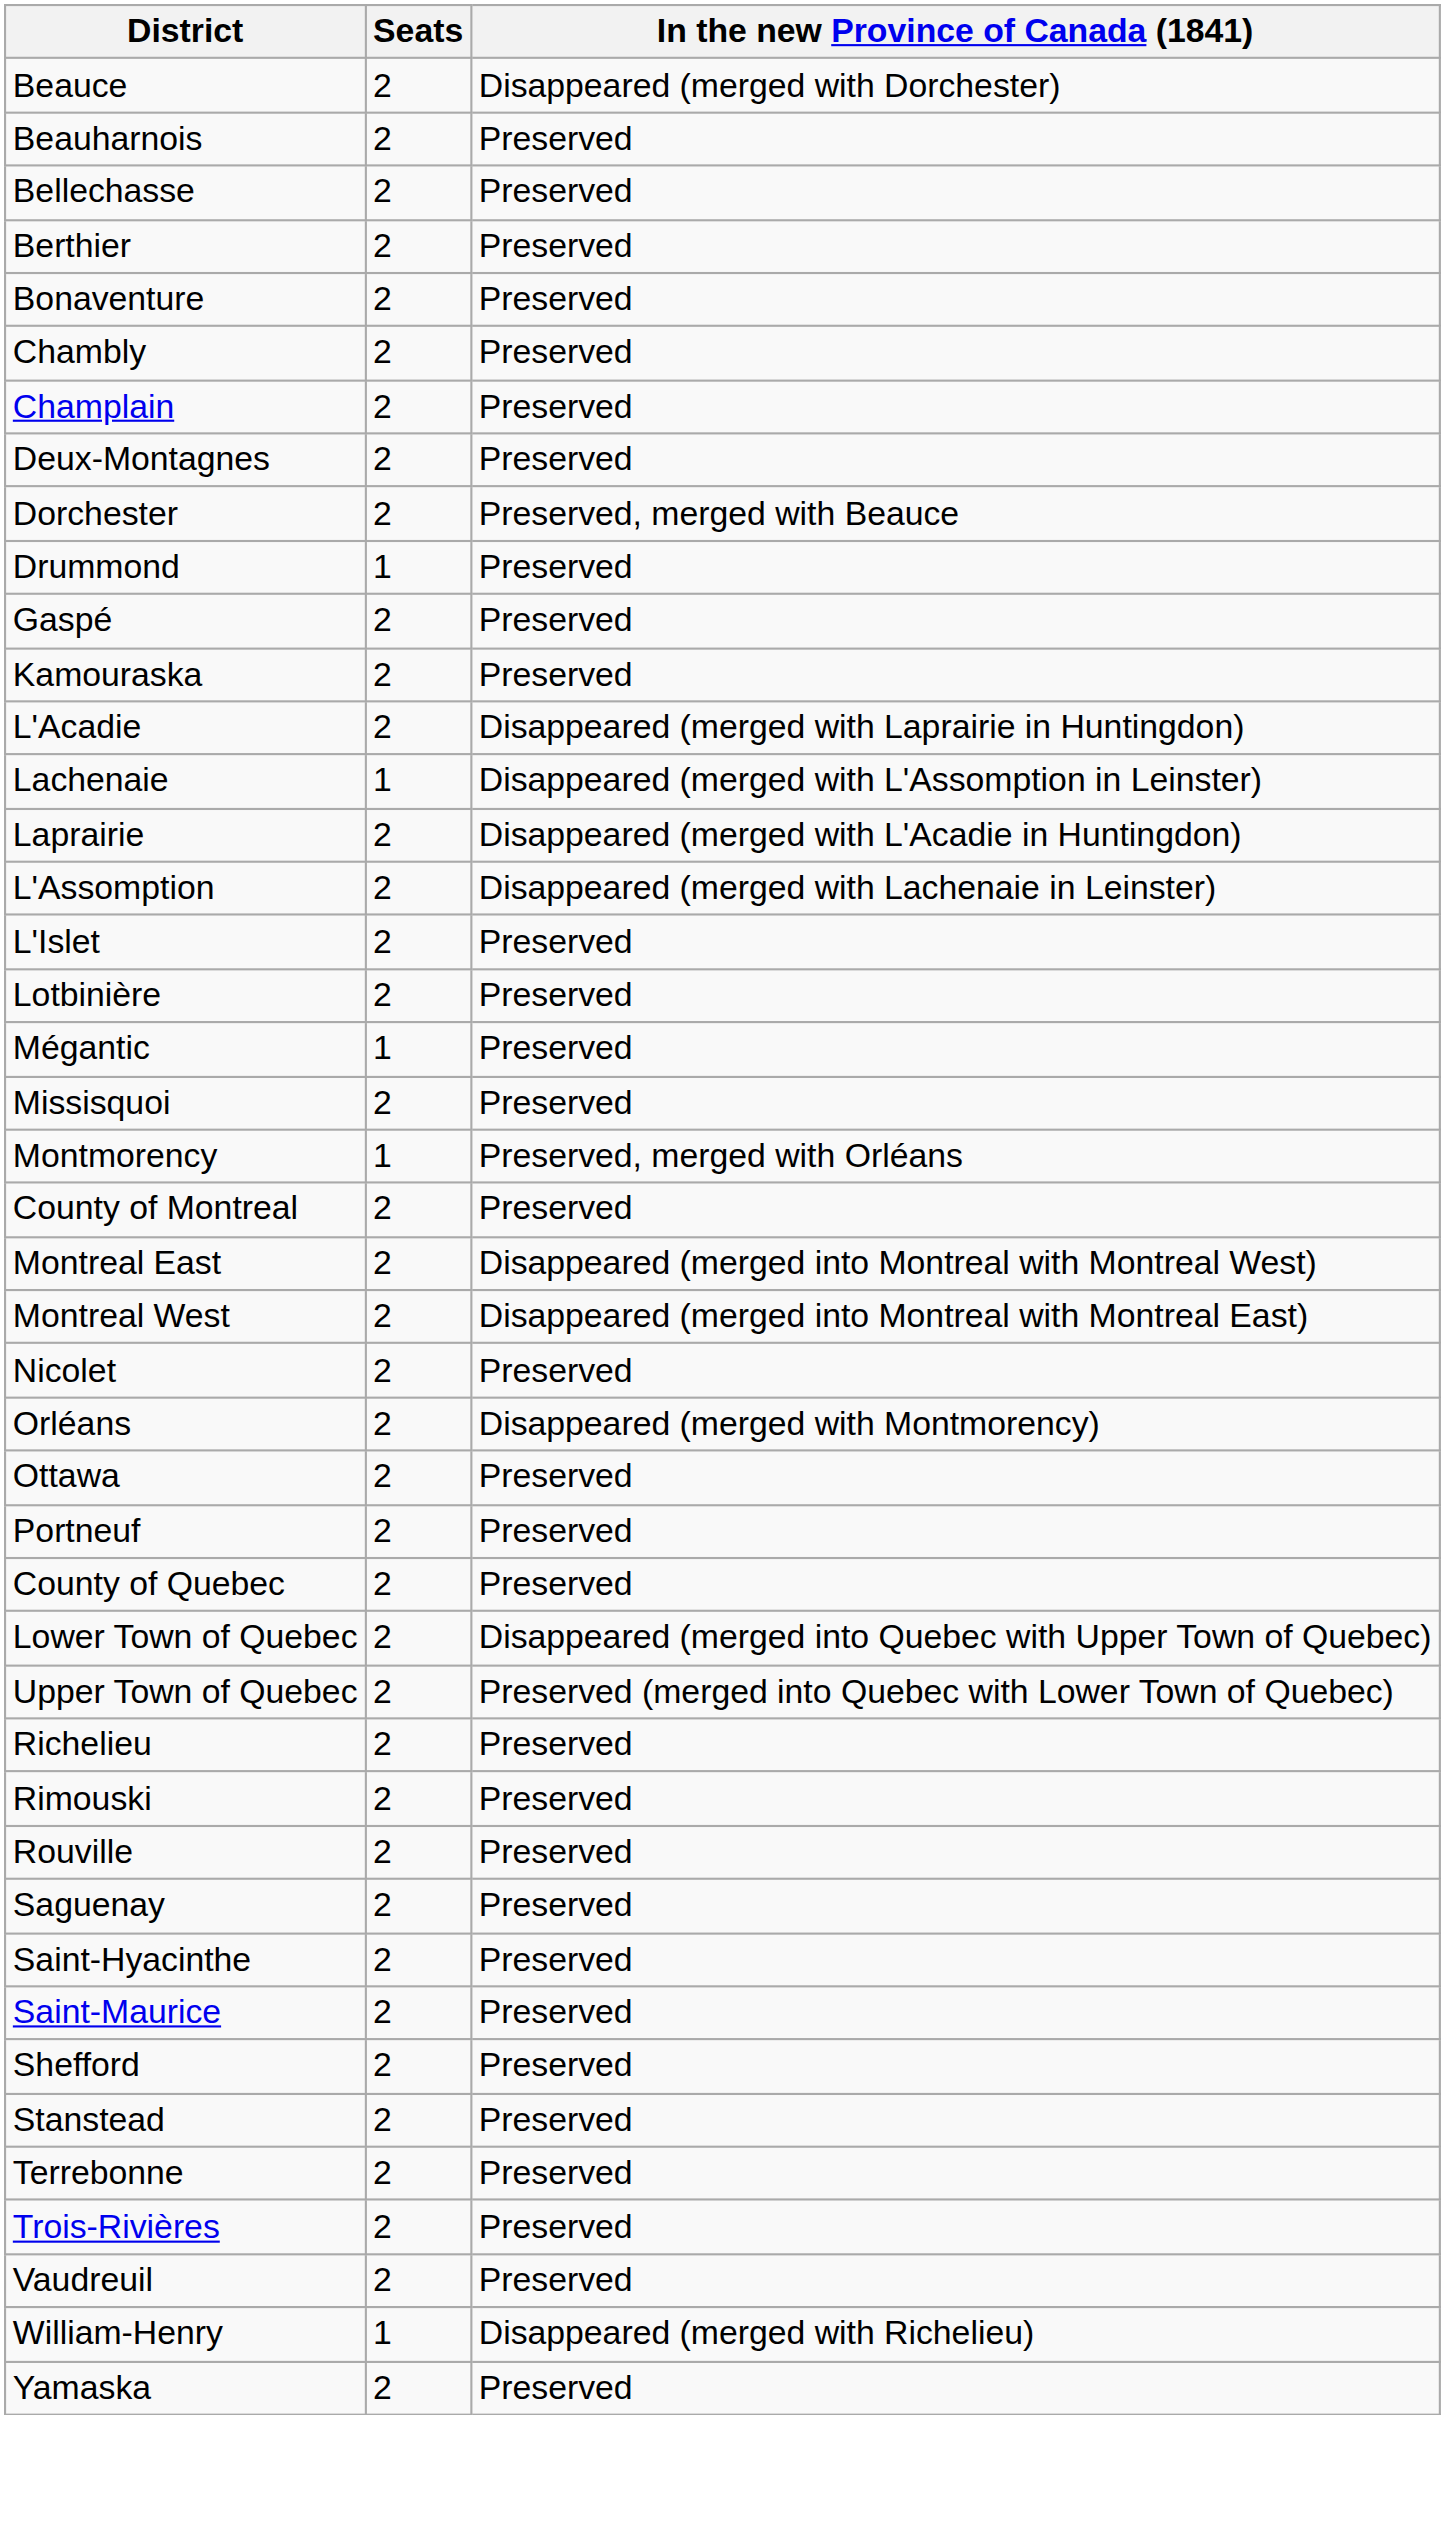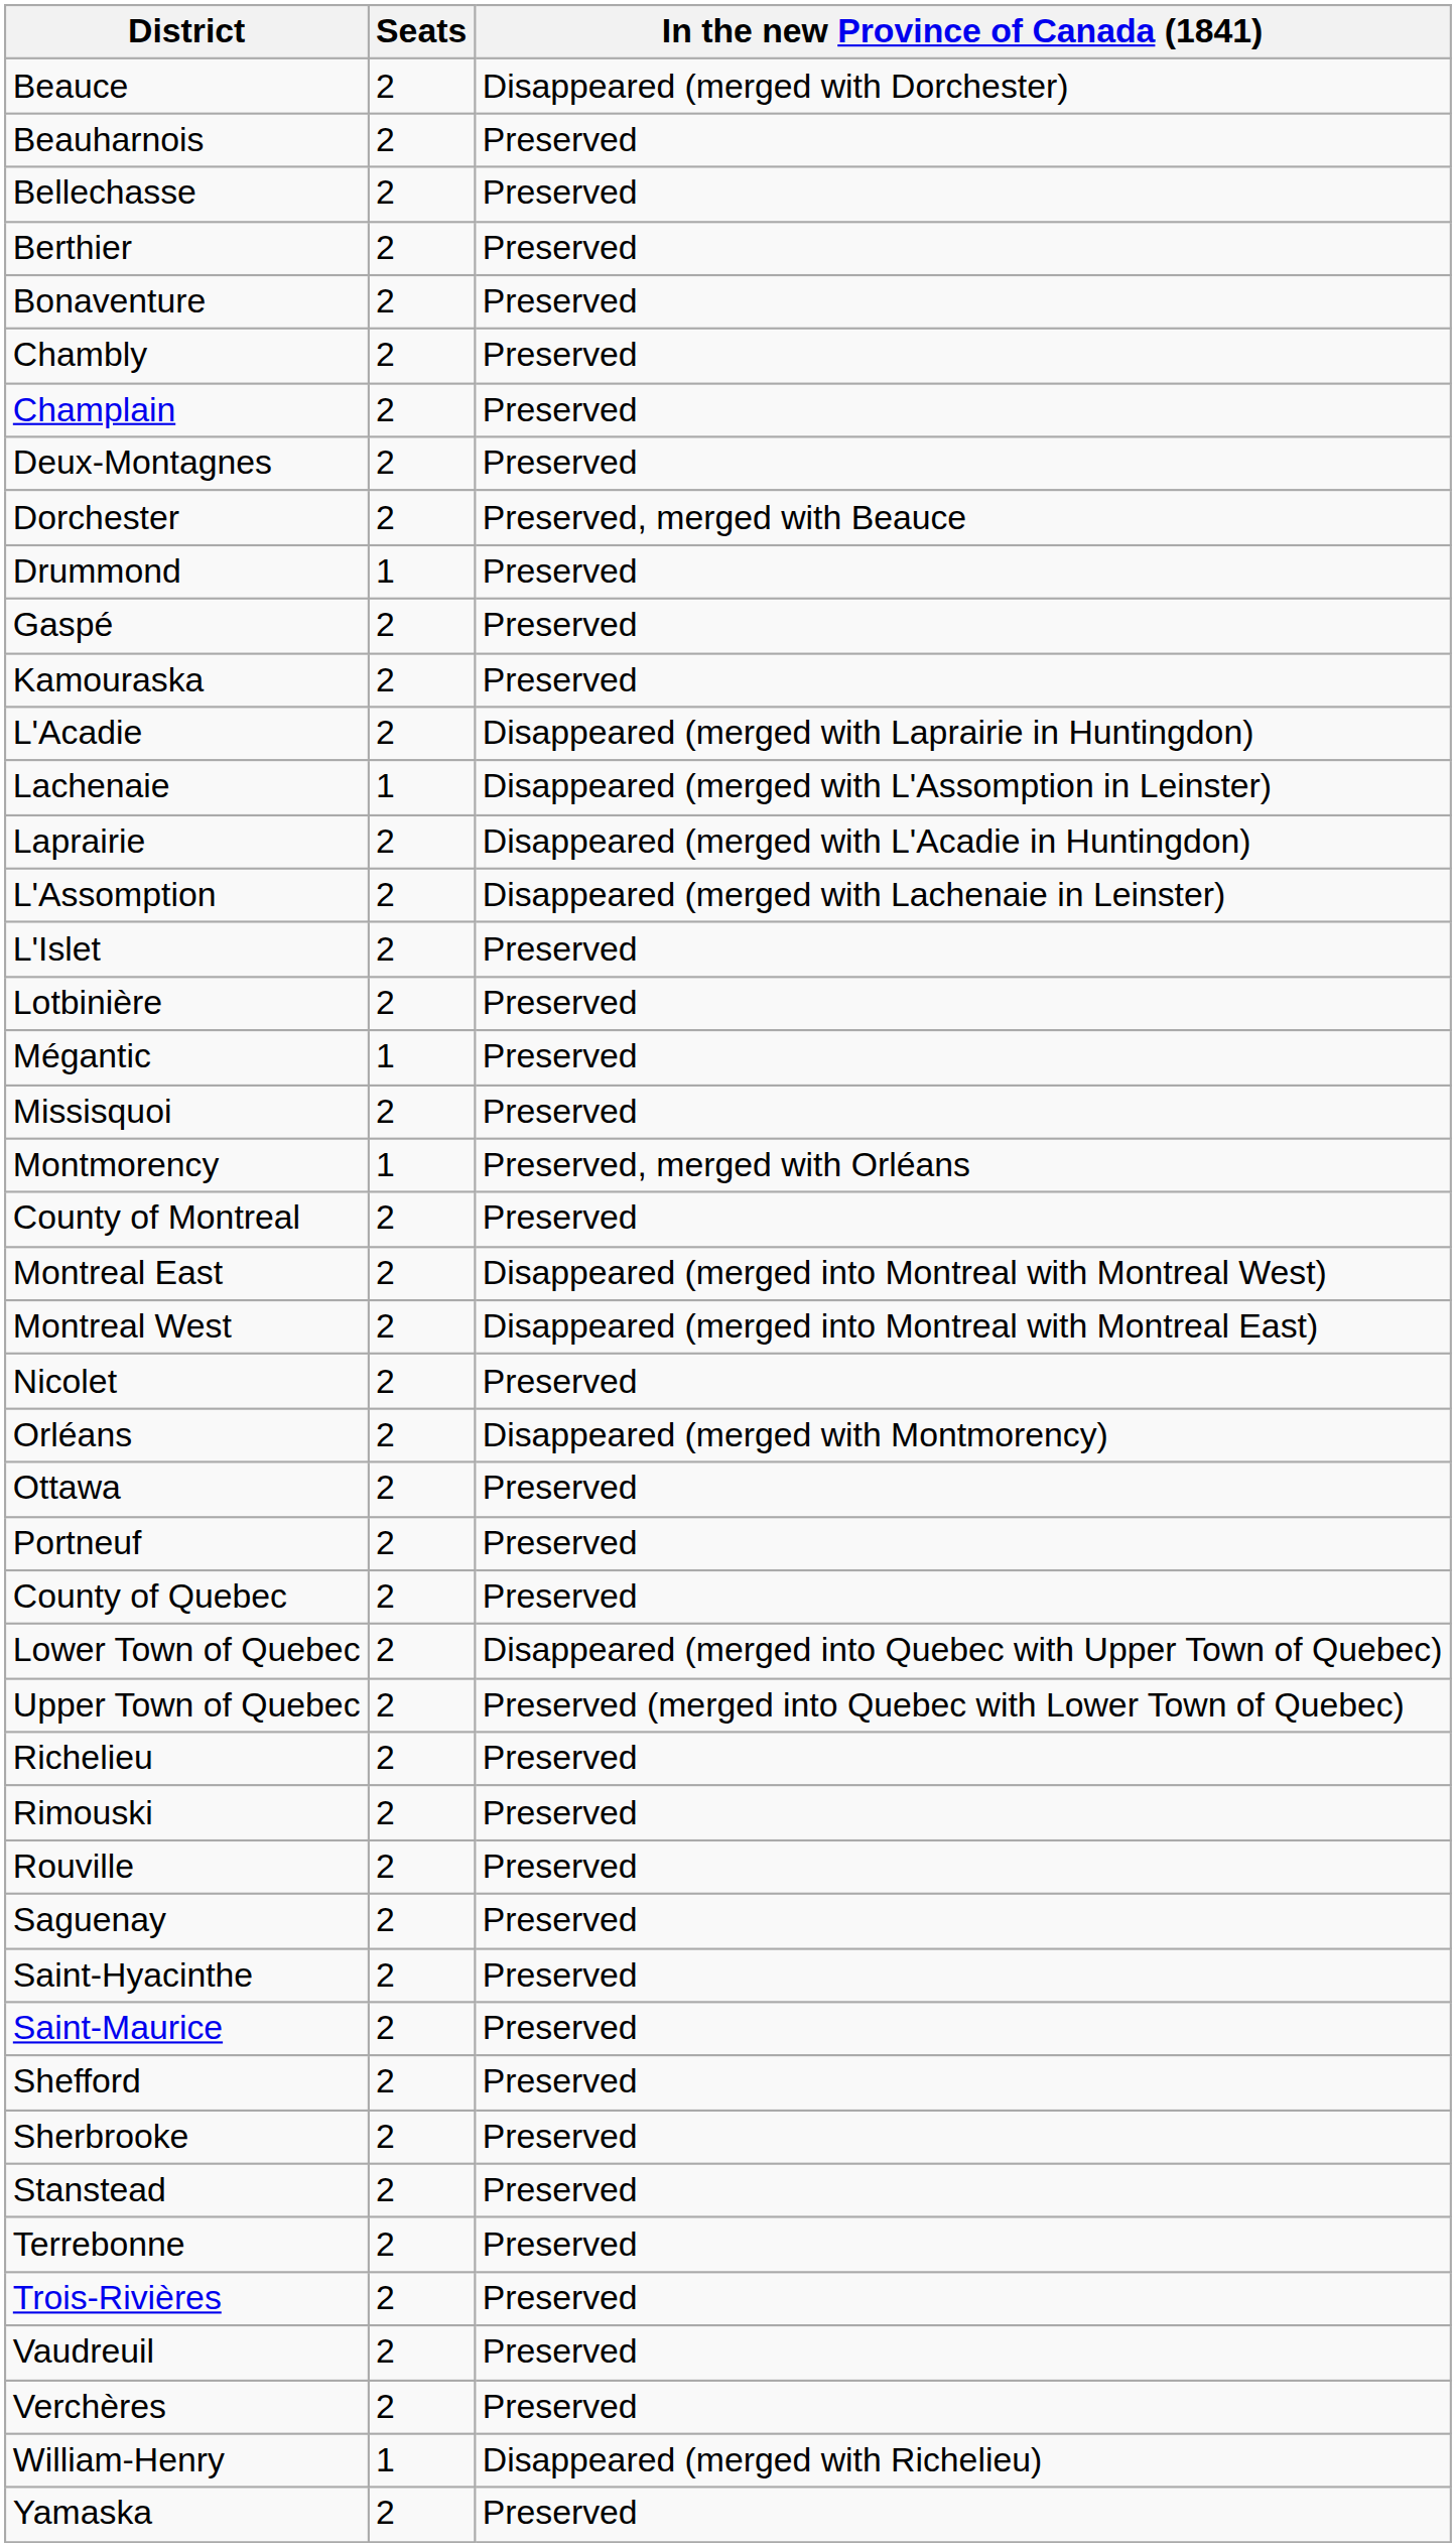+ row: Sherbrooke | 2 | Preserved
+ row: Verchères | 2 | Preserved
